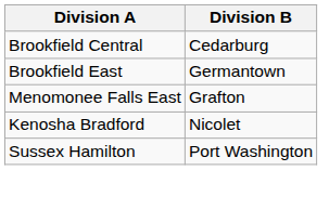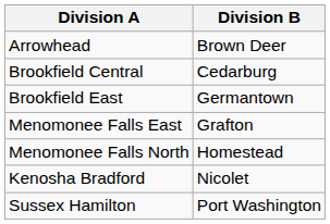+ row: Arrowhead | Brown Deer
+ row: Menomonee Falls North | Homestead
